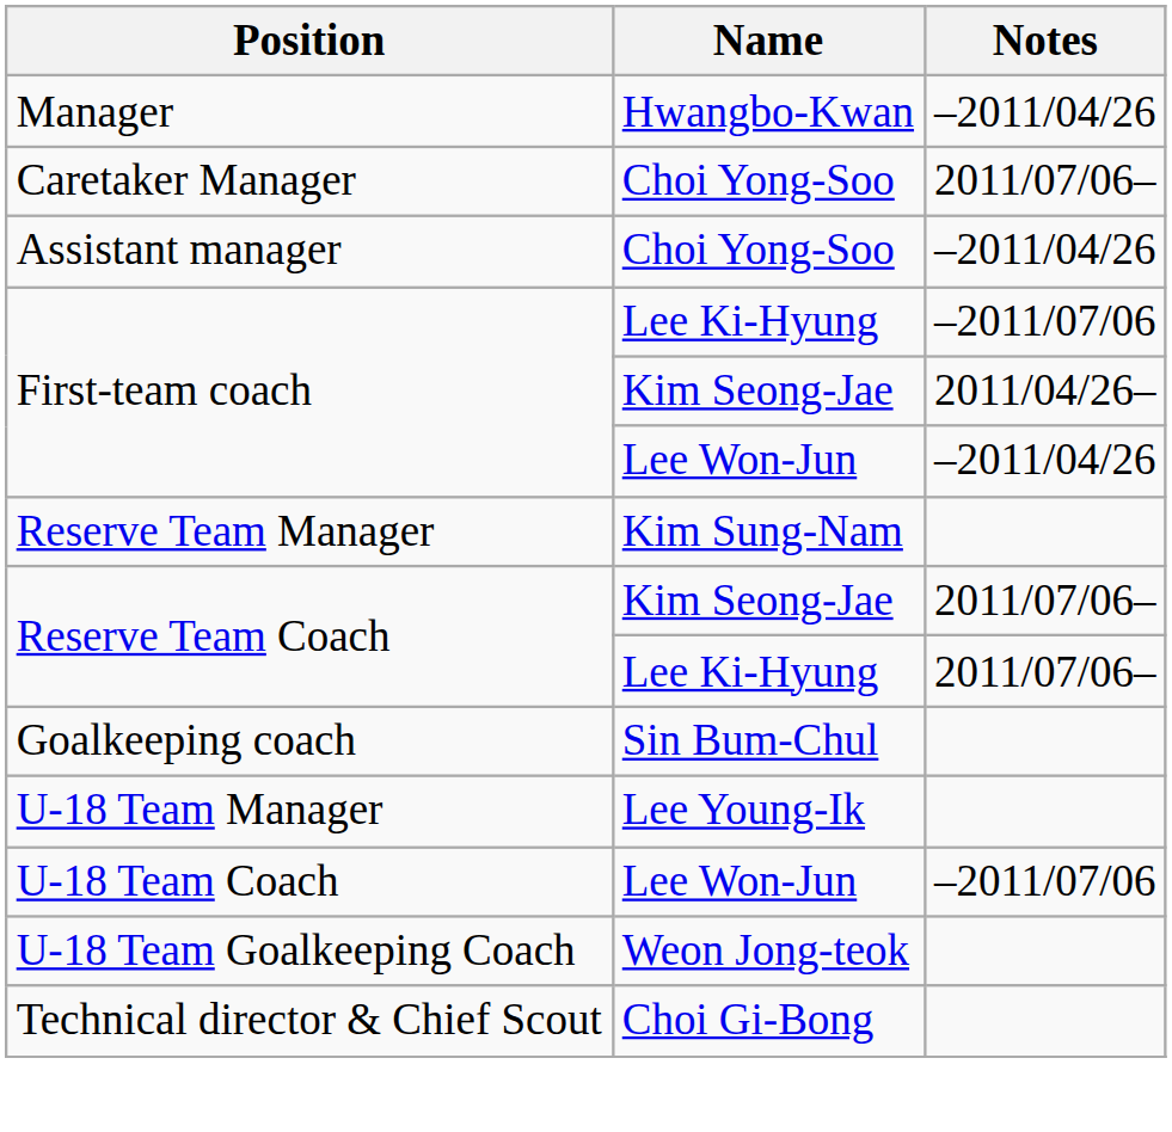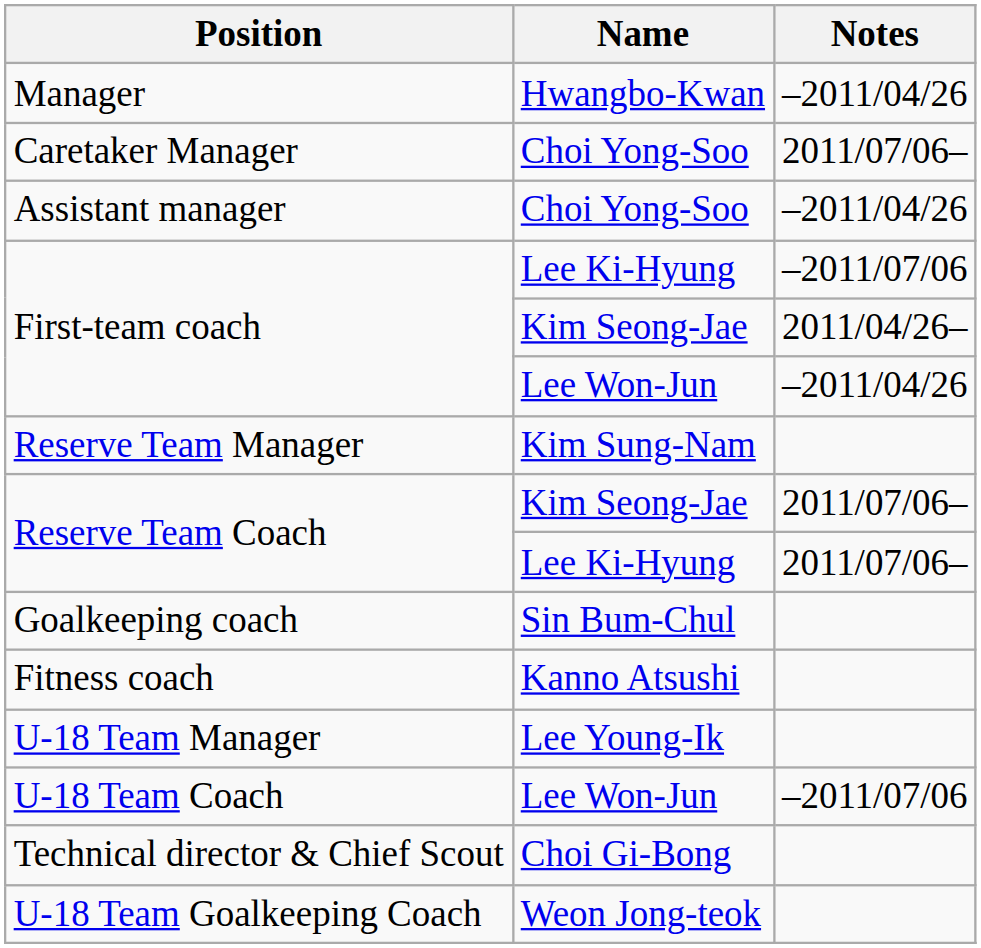+ row: Fitness coach | Kanno Atsushi
rows swapped: U-18 Team Goalkeeping Coach <-> Technical director & Chief Scout
